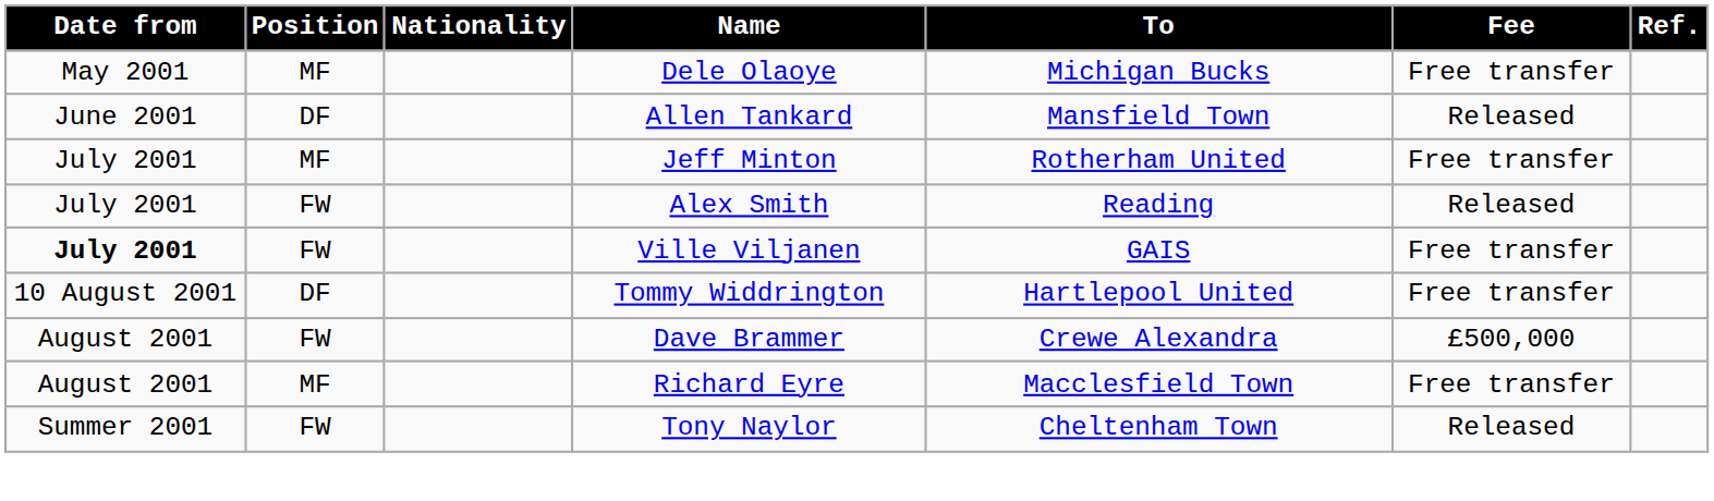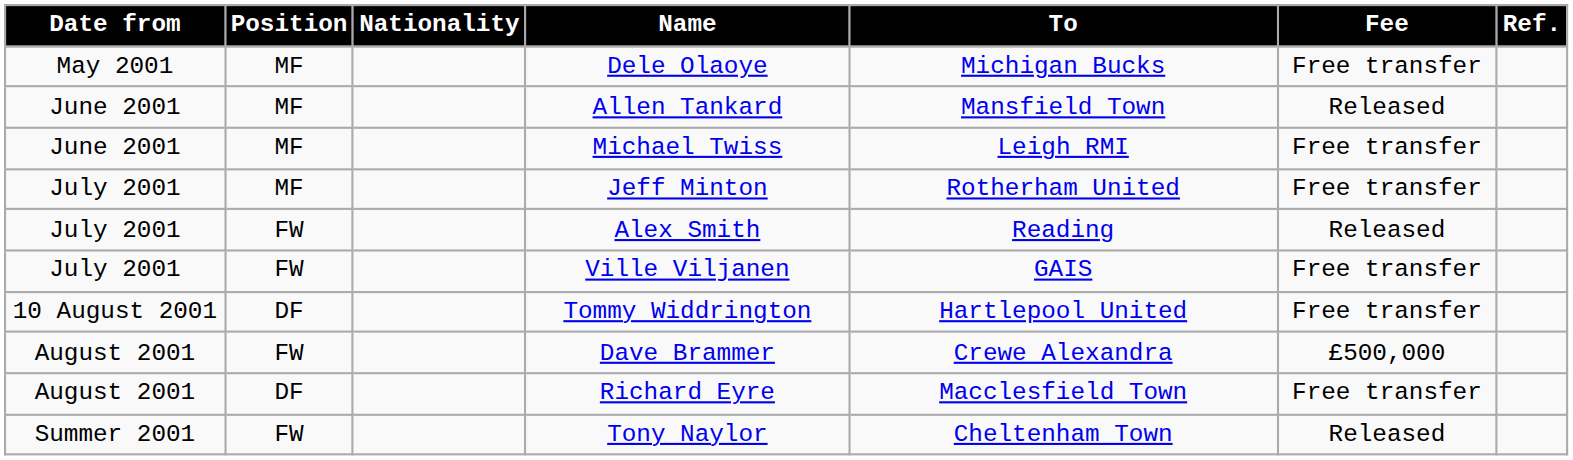Allen Tankard | Position: DF -> MF
+ row: June 2001 | MF | Michael Twiss | Leigh RMI | Free transfer
Ville Viljanen | Date from: bold -> normal
Richard Eyre | Position: MF -> DF
